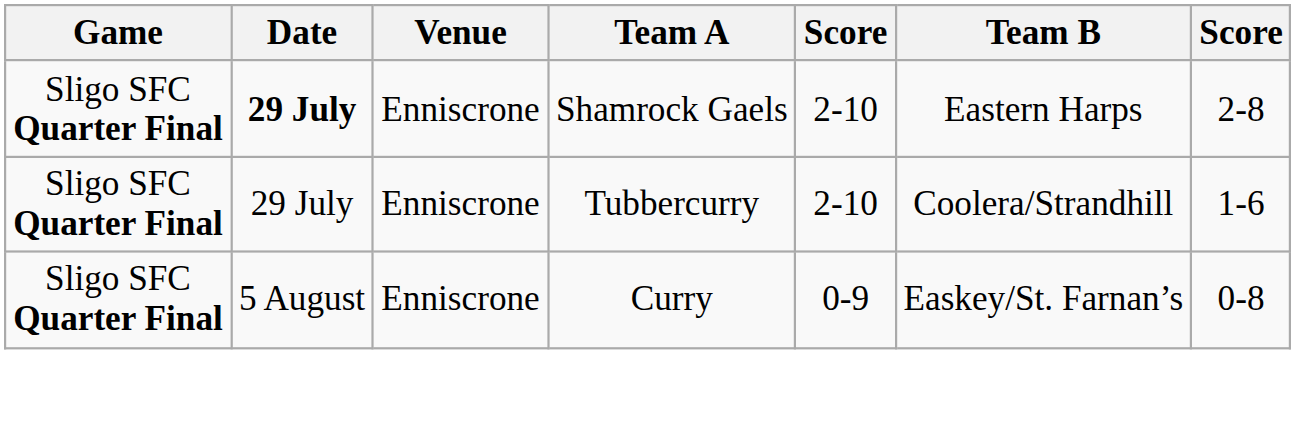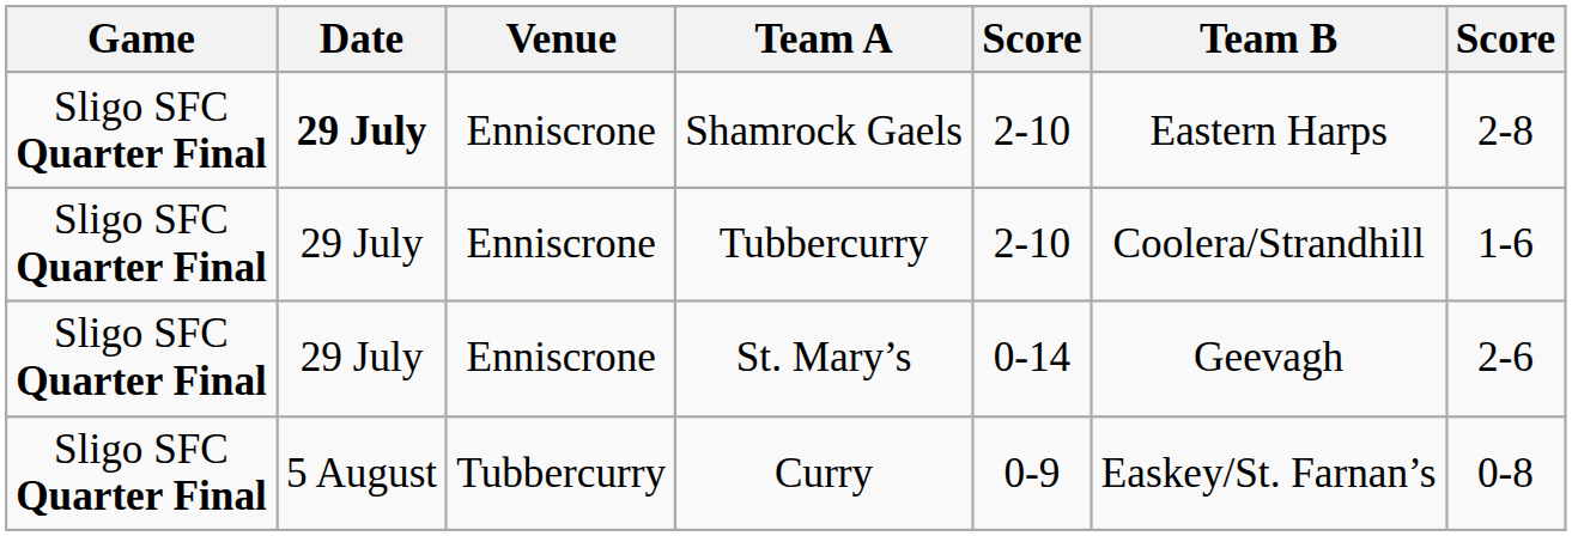+ row: Sligo SFC Quarter Final | 29 July | Enniscrone | St. Mary’s | 0-14 | Geevagh | 2-6
Curry | Venue: Enniscrone -> Tubbercurry
